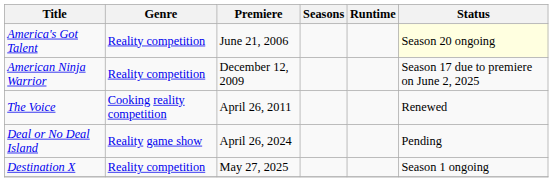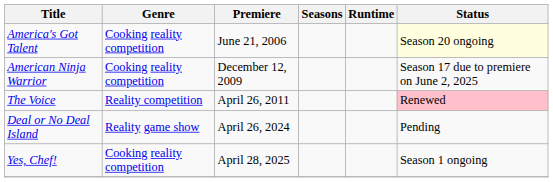America's Got Talent | Genre: Reality competition -> Cooking reality competition
American Ninja Warrior | Genre: Reality competition -> Cooking reality competition
The Voice | Genre: Cooking reality competition -> Reality competition
The Voice | Status: no background -> pink background
+ row: Yes, Chef! | Cooking reality competition | April 28, 2025 | Season 1 ongoing
- row: Destination X | Reality competition | May 27, 2025 | Season 1 ongoing
